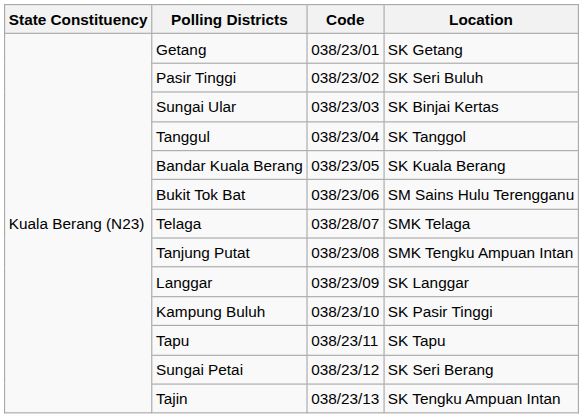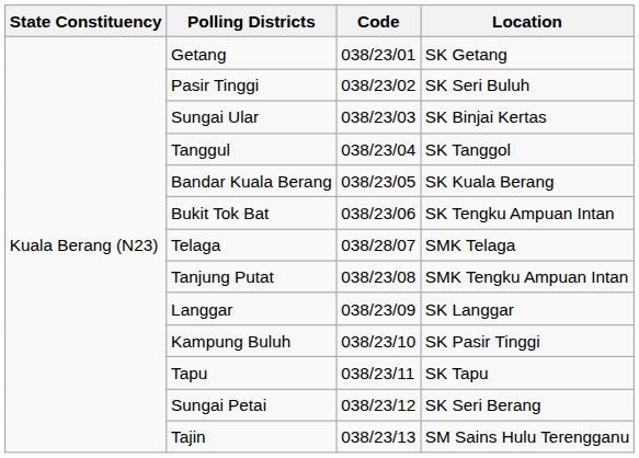Bukit Tok Bat | Location: SM Sains Hulu Terengganu -> SK Tengku Ampuan Intan
Tajin | Location: SK Tengku Ampuan Intan -> SM Sains Hulu Terengganu
